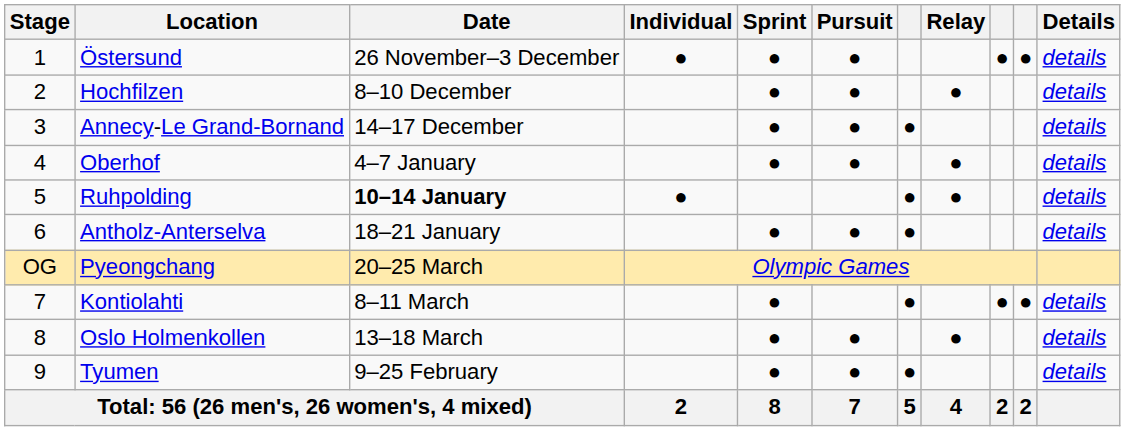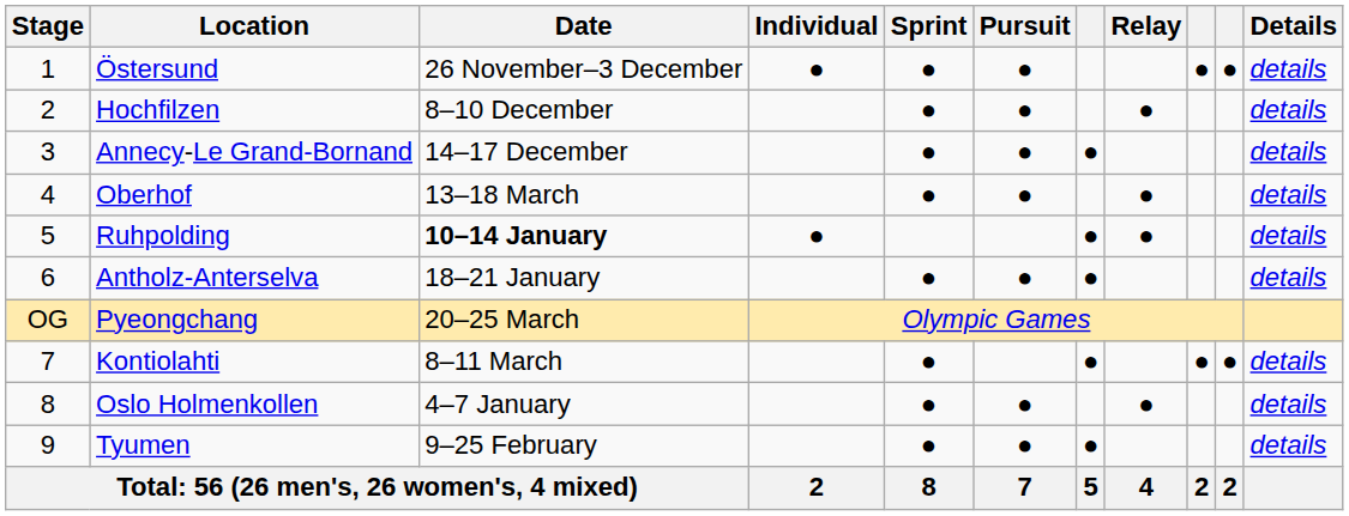Oberhof | Date: 4–7 January -> 13–18 March
Oslo Holmenkollen | Date: 13–18 March -> 4–7 January
